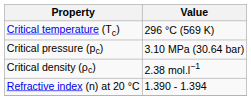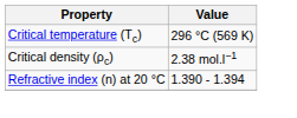- row: Critical pressure (pc) | 3.10 MPa (30.64 bar)
